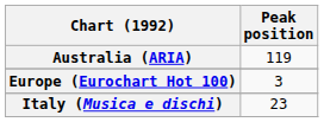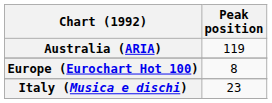Europe (Eurochart Hot 100) | Peak position: 3 -> 8
